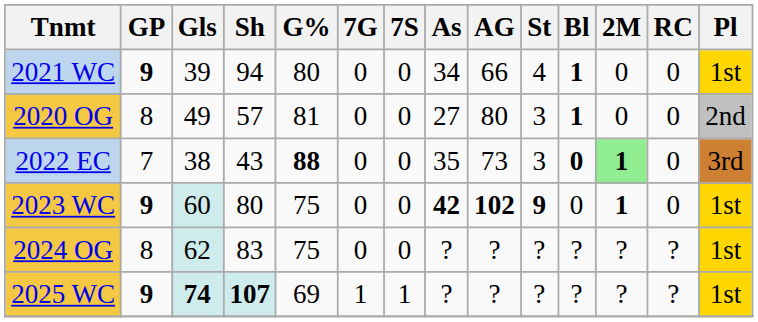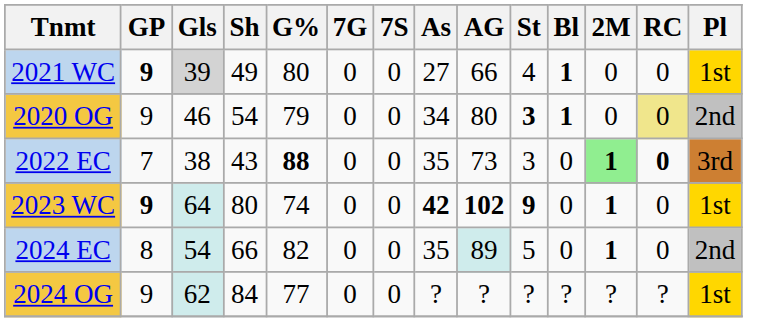2021 WC | Gls: no background -> lightgrey background
2021 WC | Sh: 94 -> 49
2021 WC | As: 34 -> 27
2020 OG | GP: 8 -> 9
2020 OG | Gls: 49 -> 46
2020 OG | Sh: 57 -> 54
2020 OG | G%: 81 -> 79
2020 OG | As: 27 -> 34
2020 OG | St: normal -> bold
2020 OG | RC: no background -> khaki background
2022 EC | Bl: bold -> normal
2022 EC | RC: normal -> bold
2023 WC | Gls: 60 -> 64
2023 WC | G%: 75 -> 74
+ row: 2024 EC | 8 | 54 | 66 | 82 | 0 | 0 | 35 | 89 | 5 | 0 | 1 | 0 | 2nd
2024 OG | GP: 8 -> 9
2024 OG | Sh: 83 -> 84
2024 OG | G%: 75 -> 77
- row: 2025 WC | 9 | 74 | 107 | 69 | 1 | 1 | ? | ? | ? | ? | ? | ? | 1st
